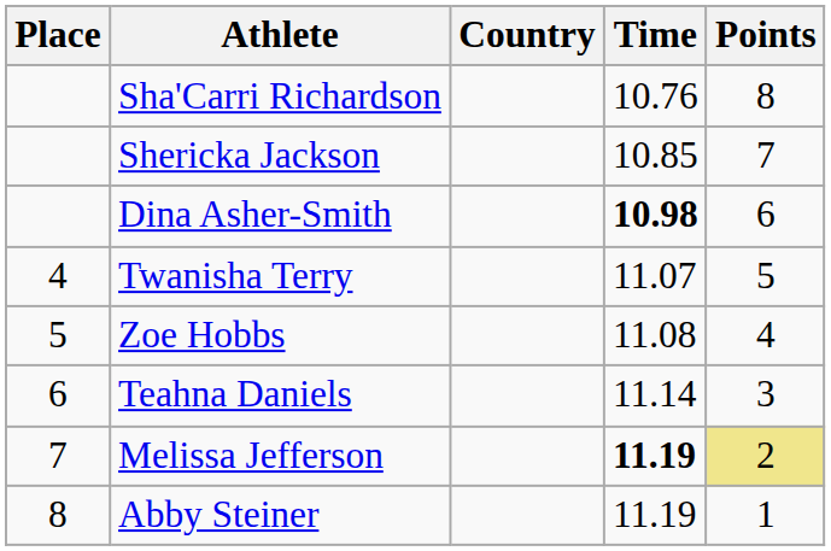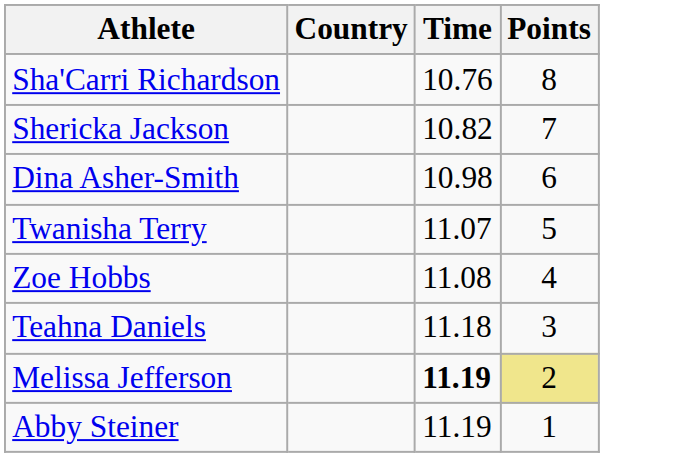- column: Place | 4 | 5 | 6 | 7 | 8
Shericka Jackson | Time: 10.85 -> 10.82
Dina Asher-Smith | Time: bold -> normal
Teahna Daniels | Time: 11.14 -> 11.18
